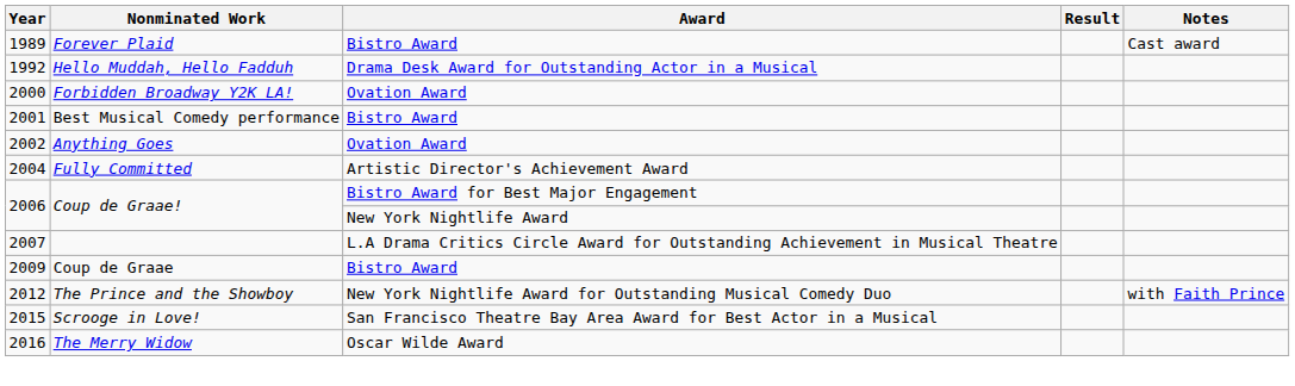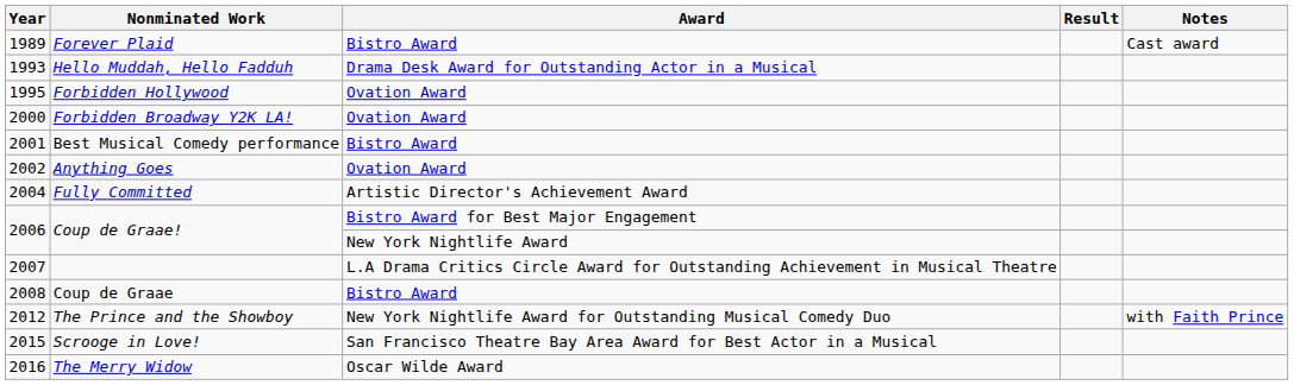Hello Muddah, Hello Fadduh | Year: 1992 -> 1993
+ row: 1995 | Forbidden Hollywood | Ovation Award
Coup de Graae | Year: 2009 -> 2008
